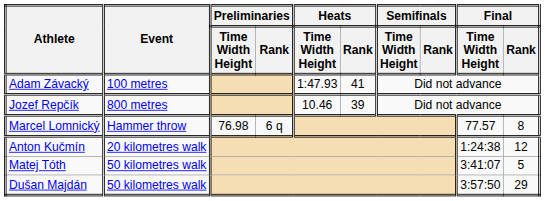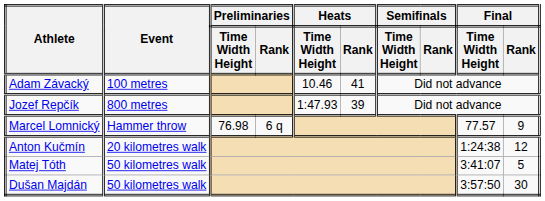Adam Závacký | Heats / Time Width Height: 1:47.93 -> 10.46
Jozef Repčík | Heats / Time Width Height: 10.46 -> 1:47.93
Marcel Lomnický | Final / Rank: 8 -> 9
Dušan Majdán | Final / Rank: 29 -> 30
